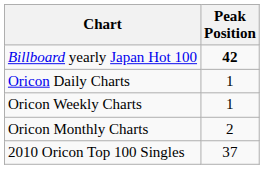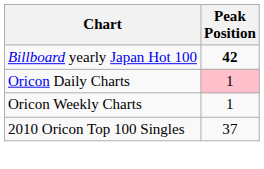Oricon Daily Charts | Peak Position: no background -> pink background
- row: Oricon Monthly Charts | 2
